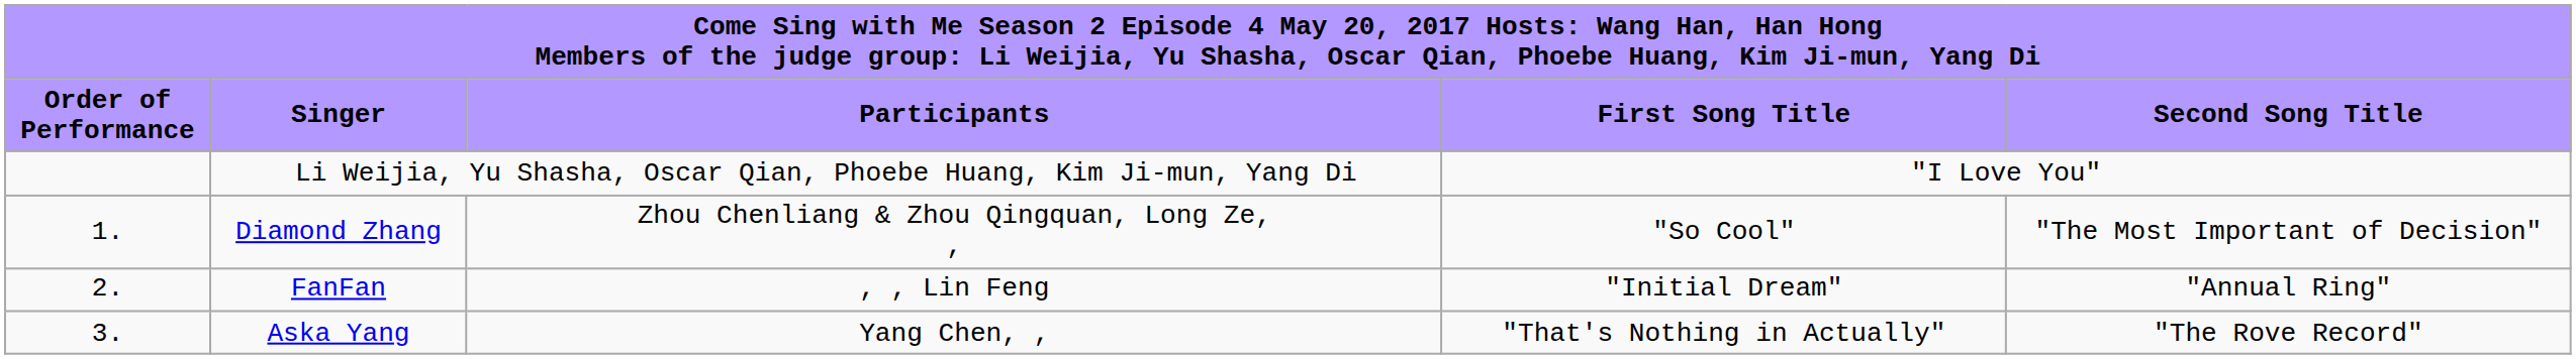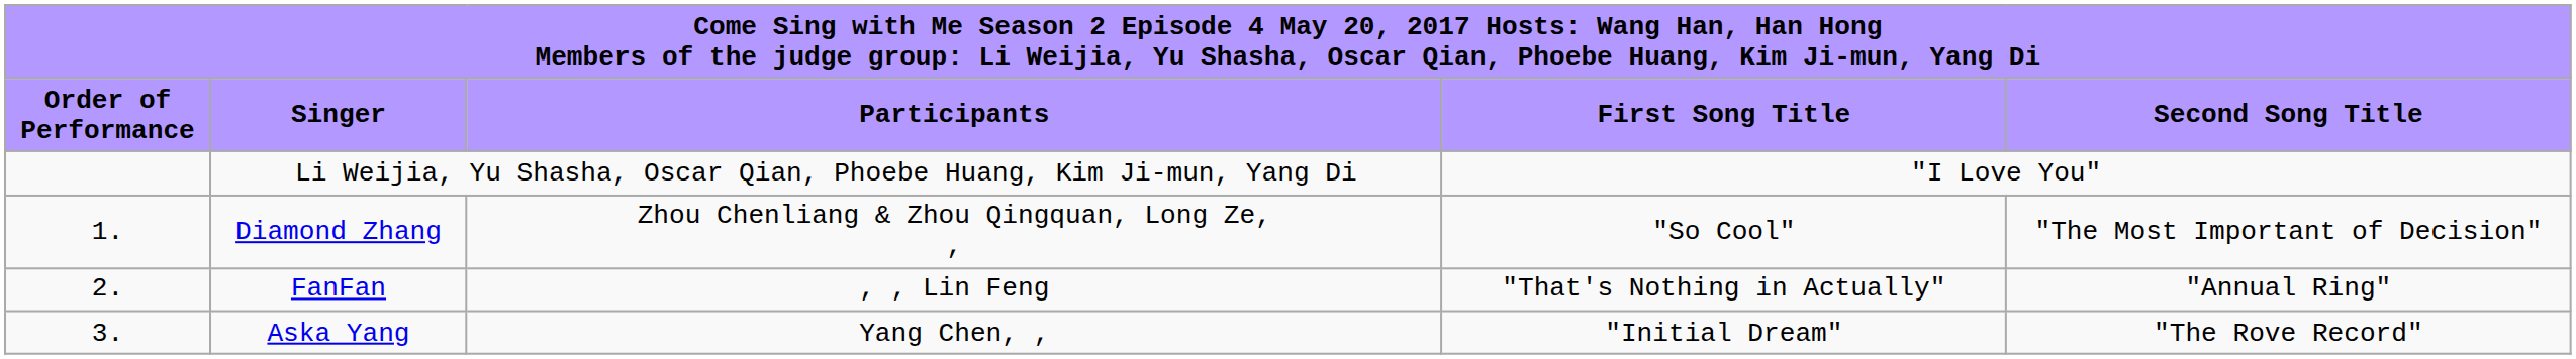FanFan | column 4: "Initial Dream" -> "That's Nothing in Actually"
Aska Yang | column 4: "That's Nothing in Actually" -> "Initial Dream"
